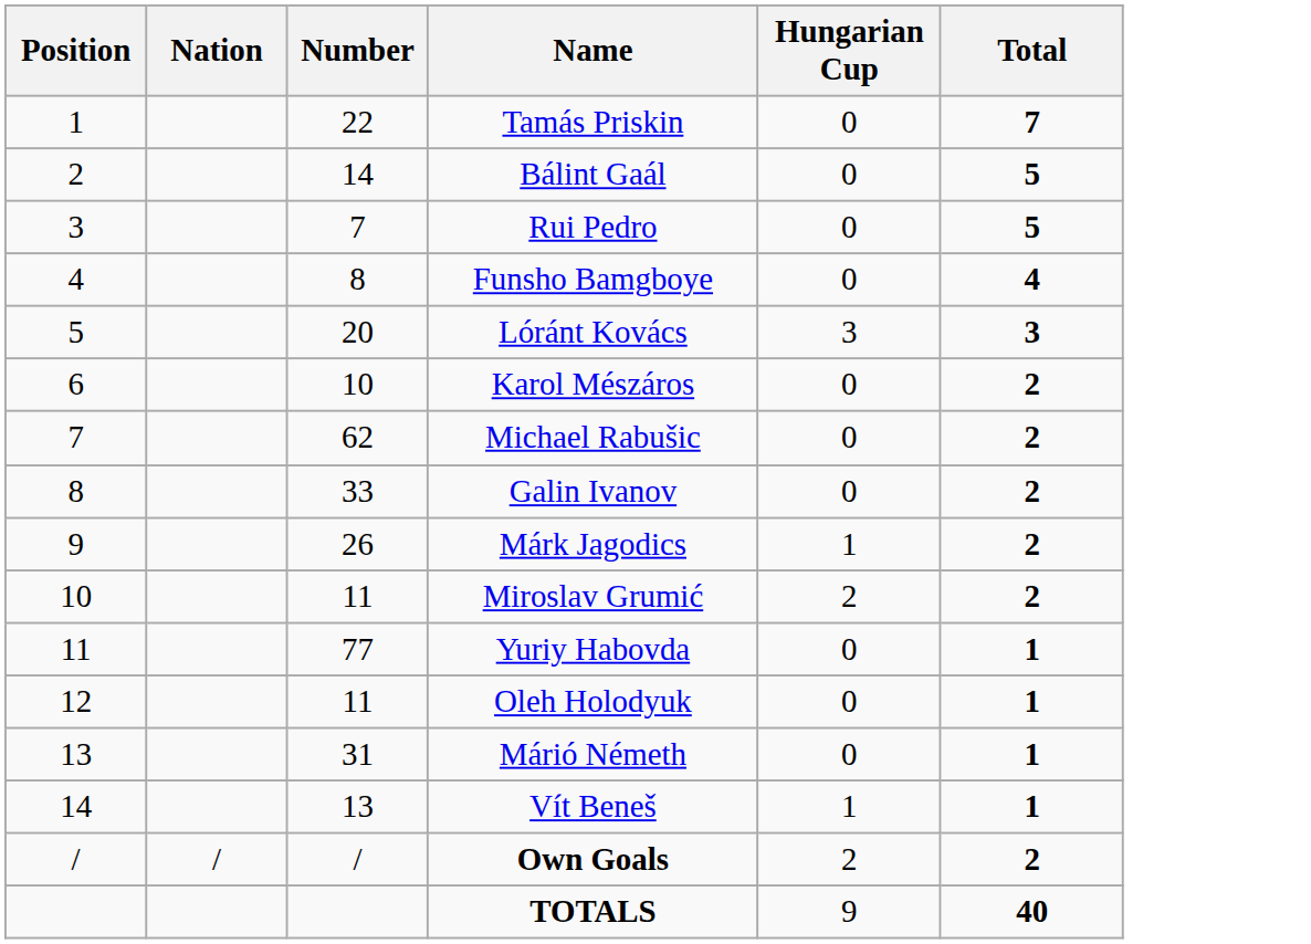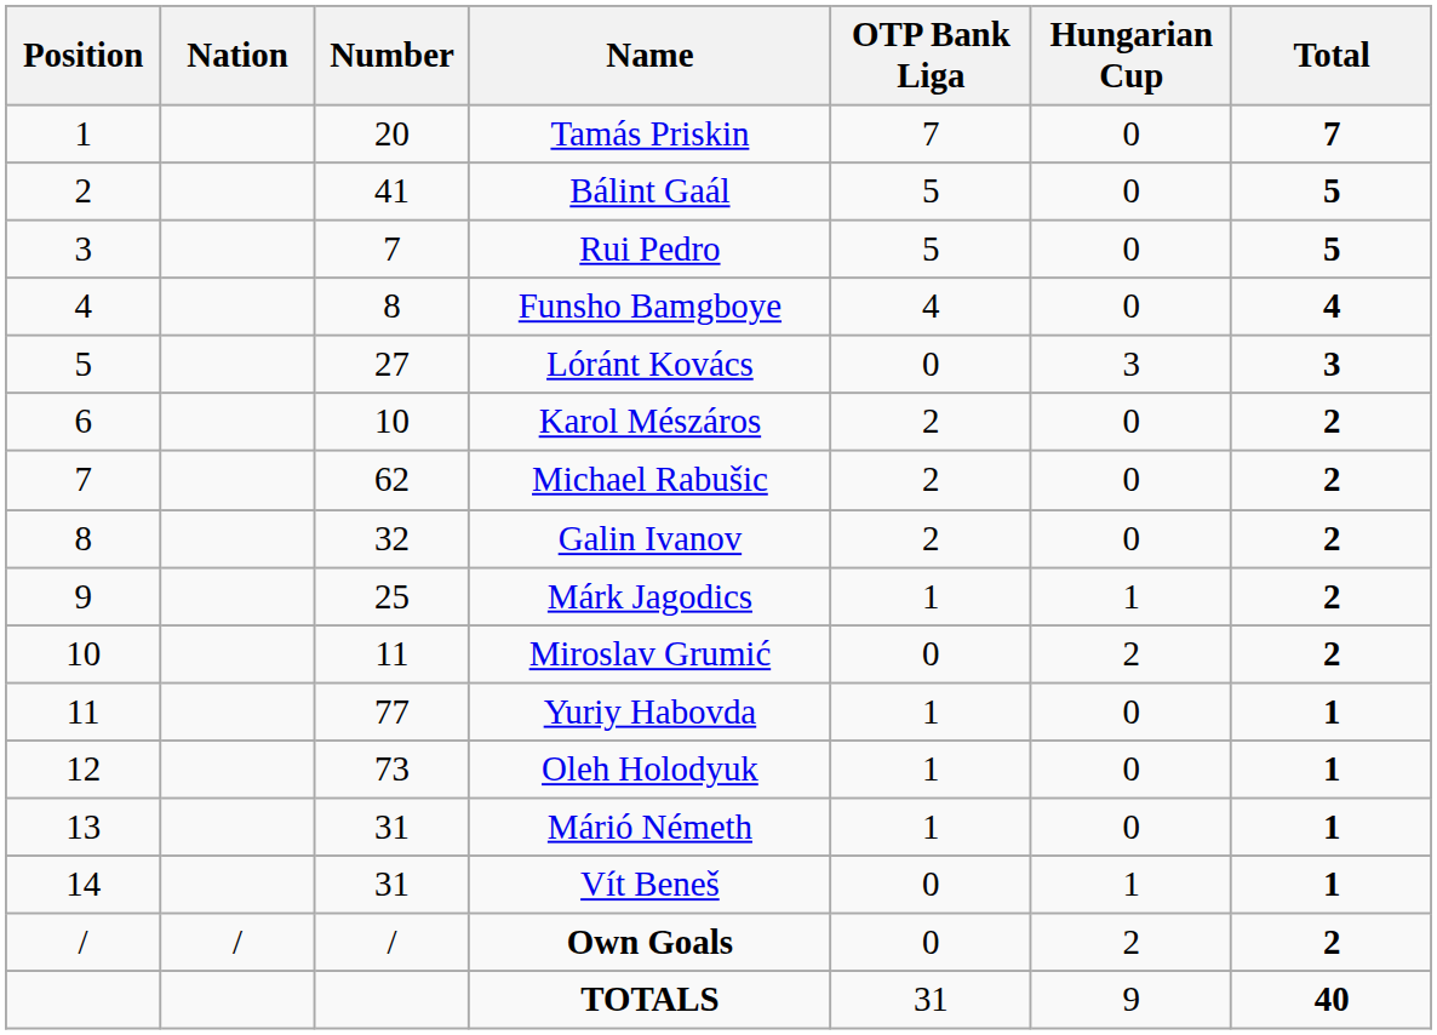+ column: OTP Bank Liga | 7 | 5 | 5 | 4 | 0 | 2 | 2 | 2 | 1 | 0 | 1 | 1 | 1 | 0 | 0 | 31
Tamás Priskin | Number: 22 -> 20
Bálint Gaál | Number: 14 -> 41
Lóránt Kovács | Number: 20 -> 27
Galin Ivanov | Number: 33 -> 32
Márk Jagodics | Number: 26 -> 25
Oleh Holodyuk | Number: 11 -> 73
Vít Beneš | Number: 13 -> 31
